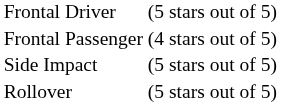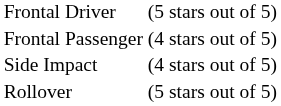Side Impact | column 2: (5 stars out of 5) -> (4 stars out of 5)
